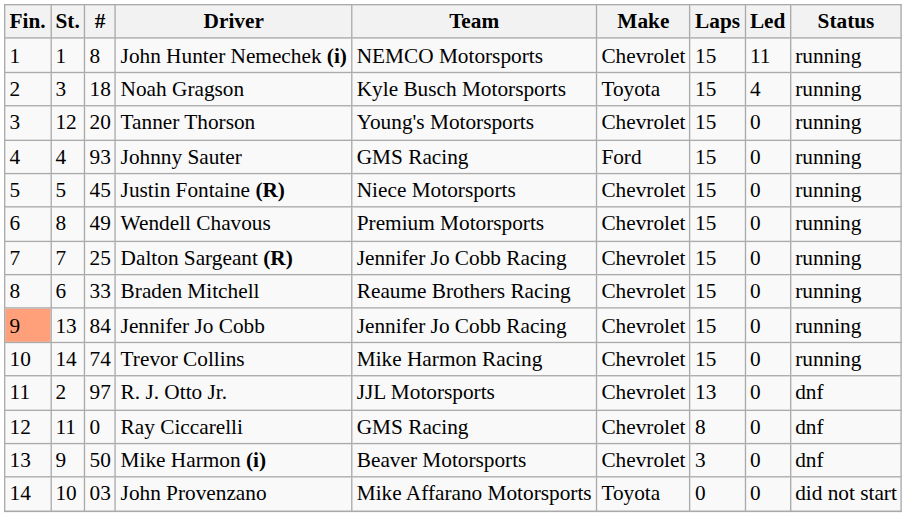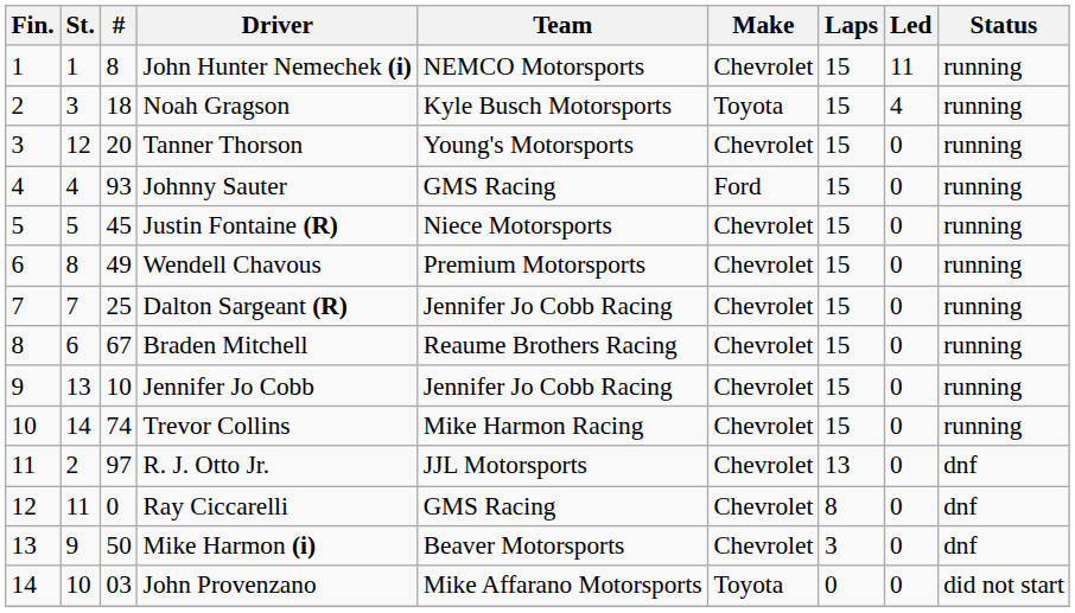Braden Mitchell | #: 33 -> 67
Jennifer Jo Cobb | Fin.: lightsalmon background -> no background
Jennifer Jo Cobb | #: 84 -> 10
